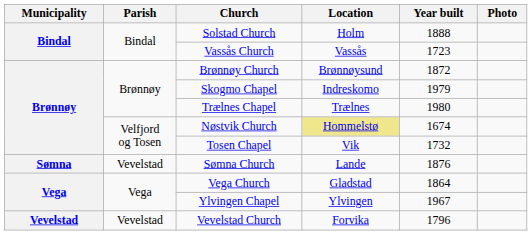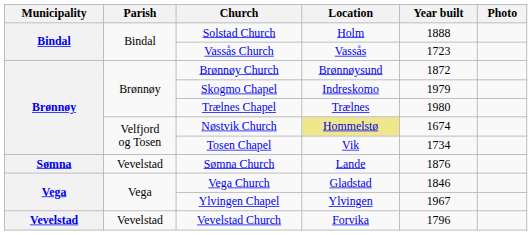Tosen Chapel | Year built: 1732 -> 1734
Vega Church | Year built: 1864 -> 1846
